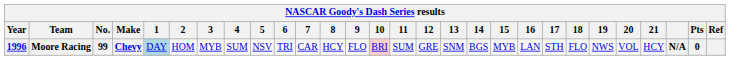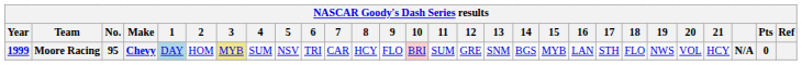Moore Racing | Year: 1996 -> 1999
Moore Racing | No.: 99 -> 95
Moore Racing | 3: no background -> khaki background
